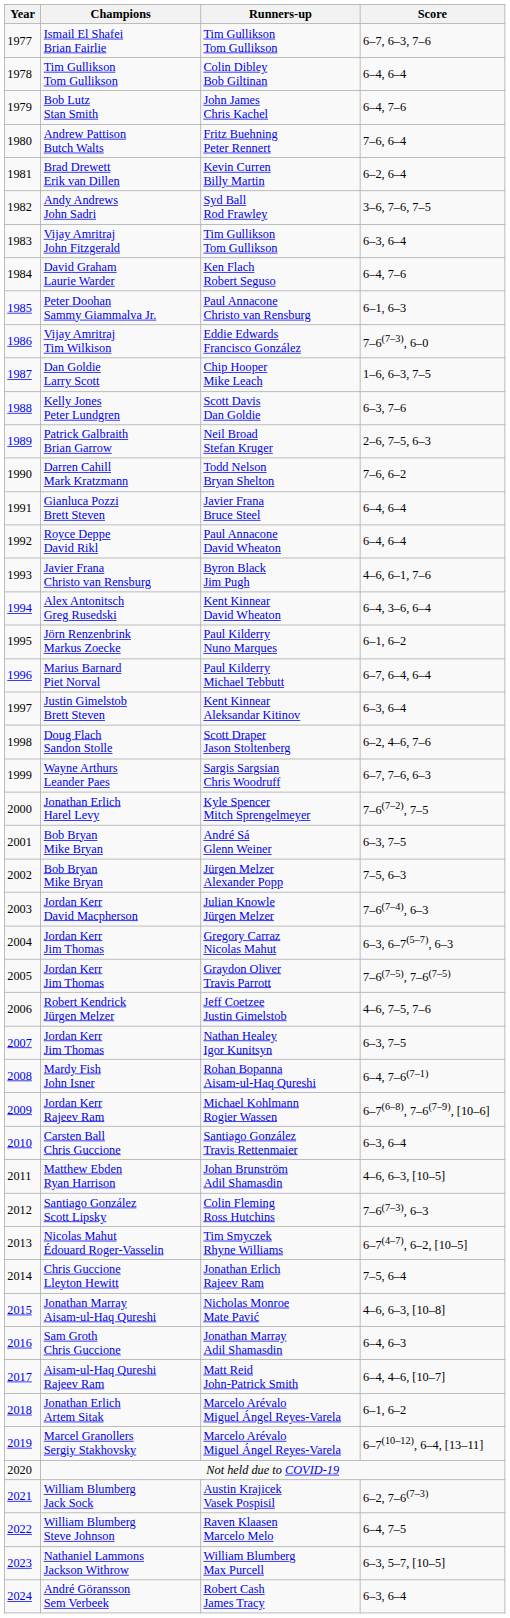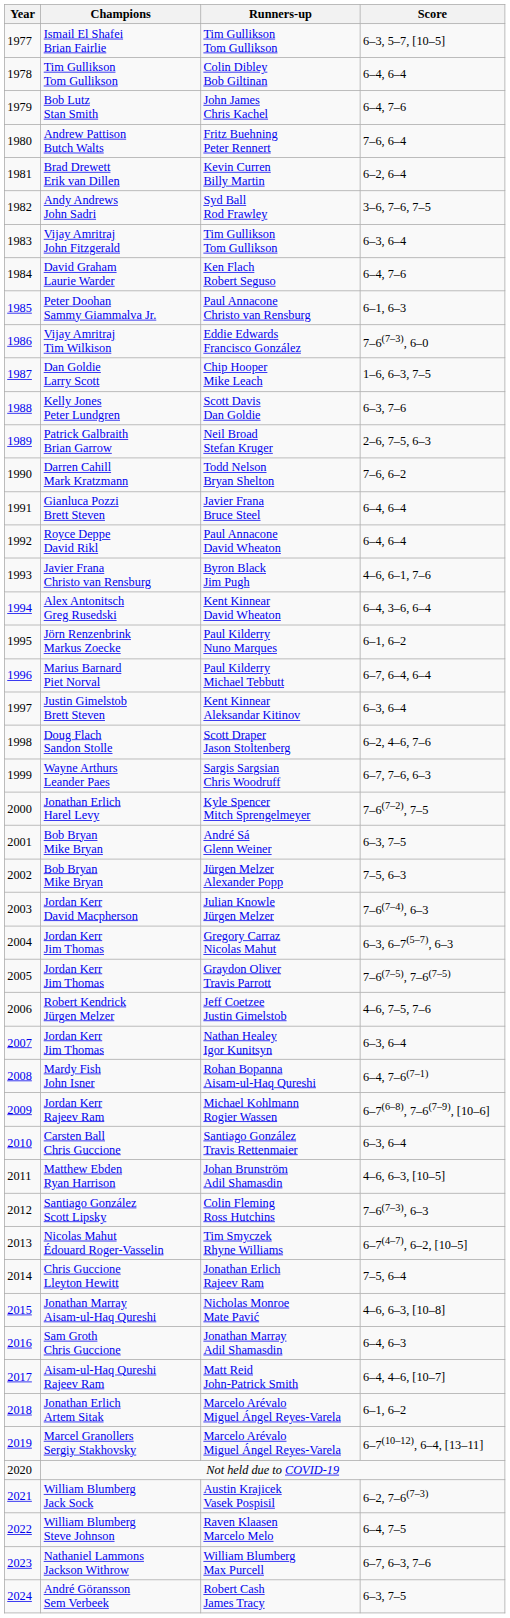Ismail El Shafei Brian Fairlie / Tim Gullikson Tom Gullikson | Score: 6–7, 6–3, 7–6 -> 6–3, 5–7, [10–5]
Nathan Healey Igor Kunitsyn | Score: 6–3, 7–5 -> 6–3, 6–4
William Blumberg Max Purcell | Score: 6–3, 5–7, [10–5] -> 6–7, 6–3, 7–6
Robert Cash James Tracy | Score: 6–3, 6–4 -> 6–3, 7–5
